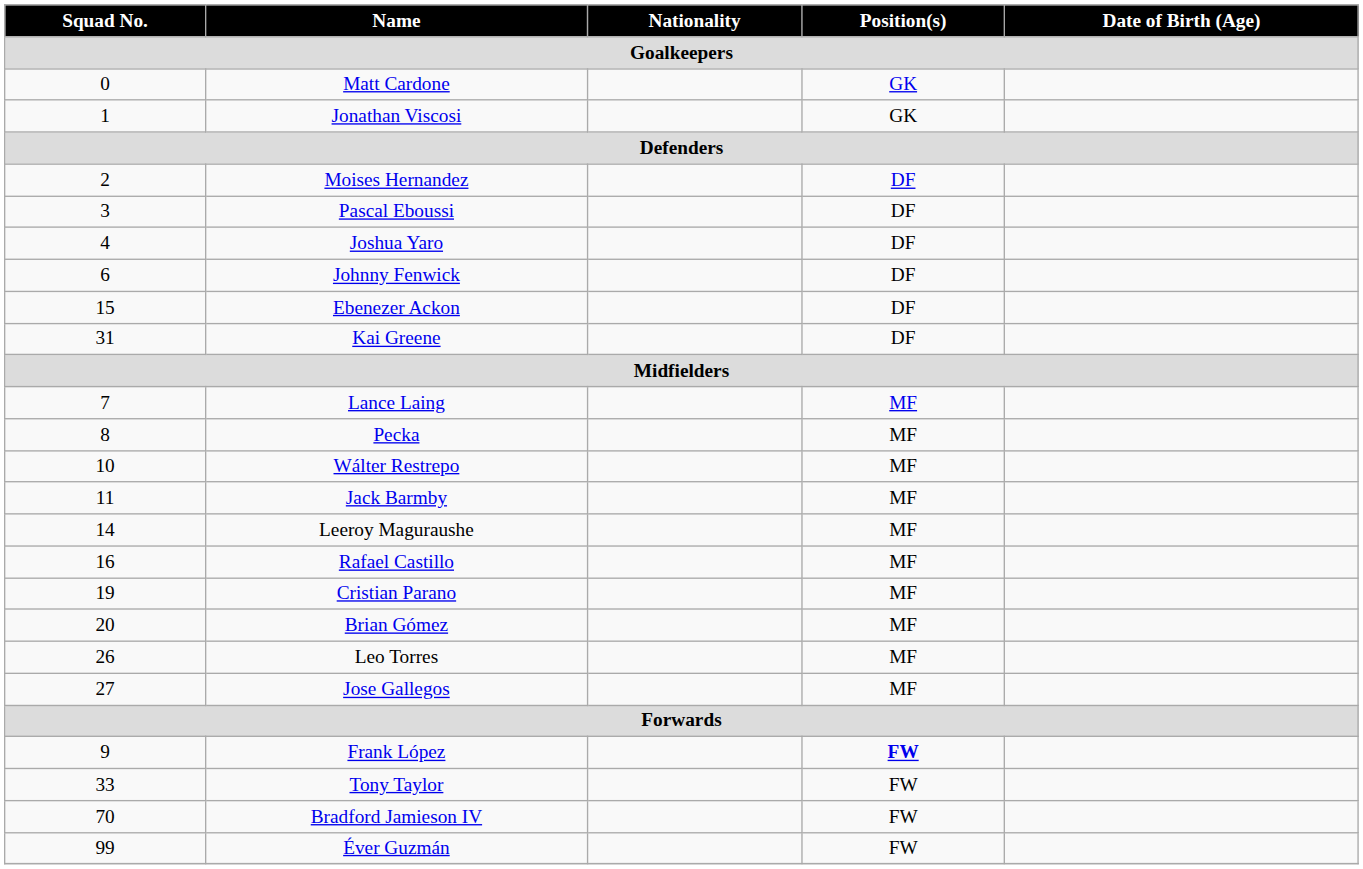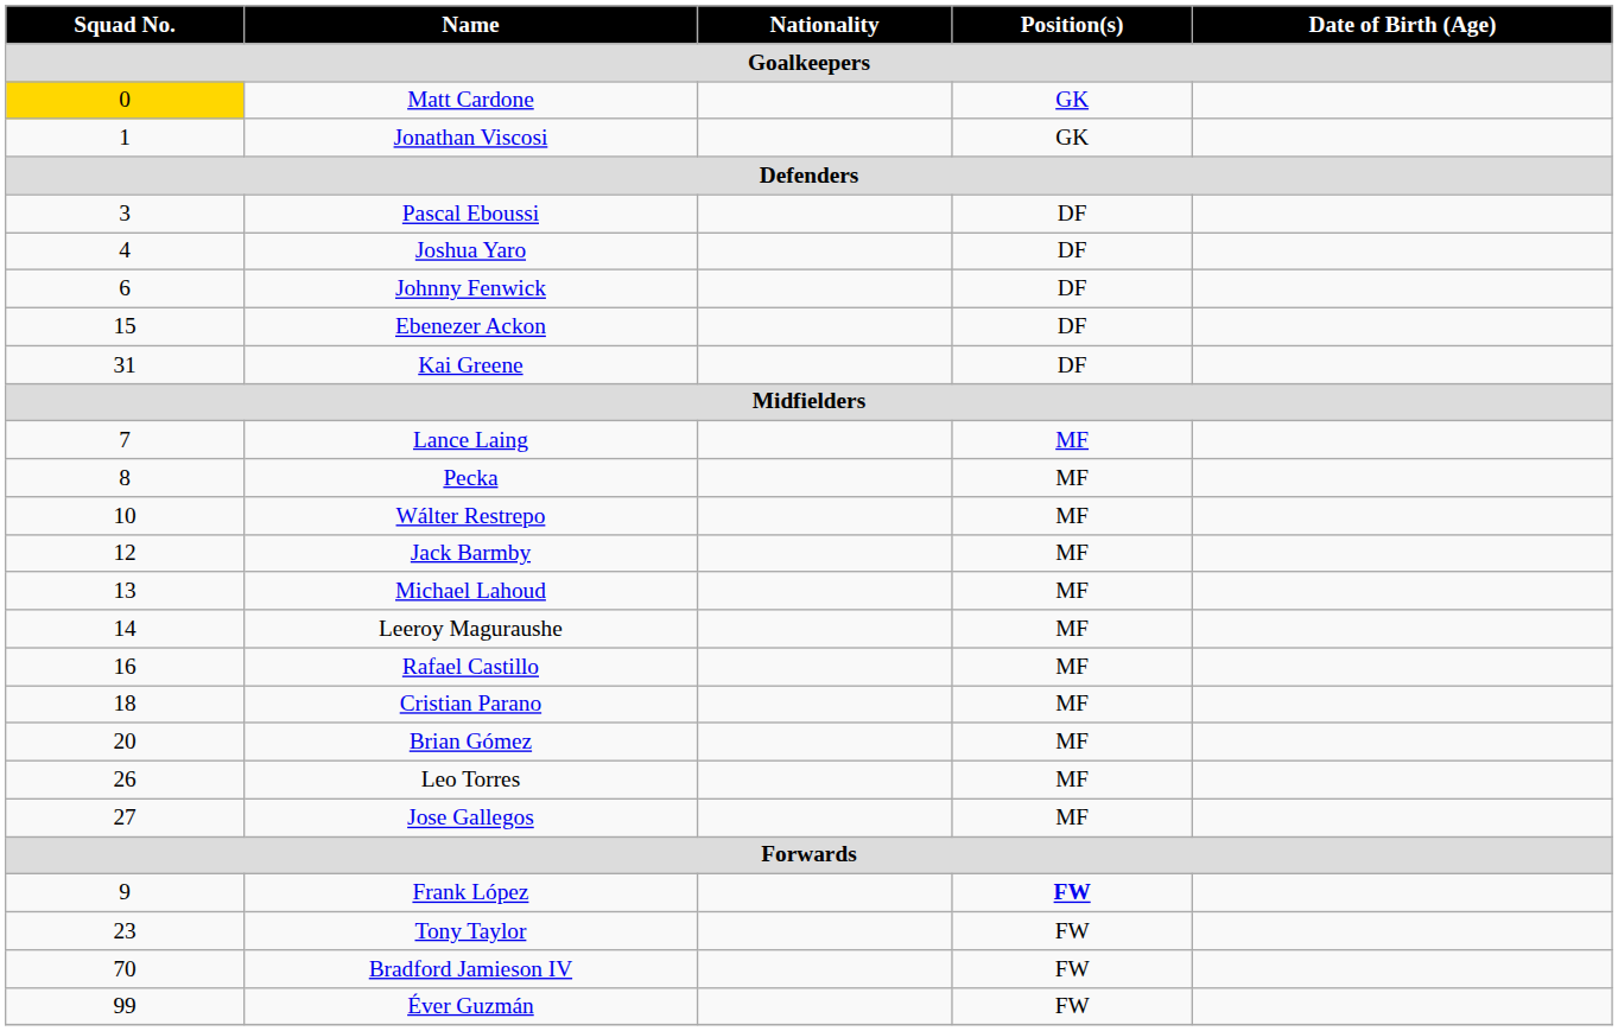Matt Cardone | Squad No.: no background -> gold background
- row: 2 | Moises Hernandez | DF
Jack Barmby | Squad No.: 11 -> 12
+ row: 13 | Michael Lahoud | MF
Cristian Parano | Squad No.: 19 -> 18
Tony Taylor | Squad No.: 33 -> 23
